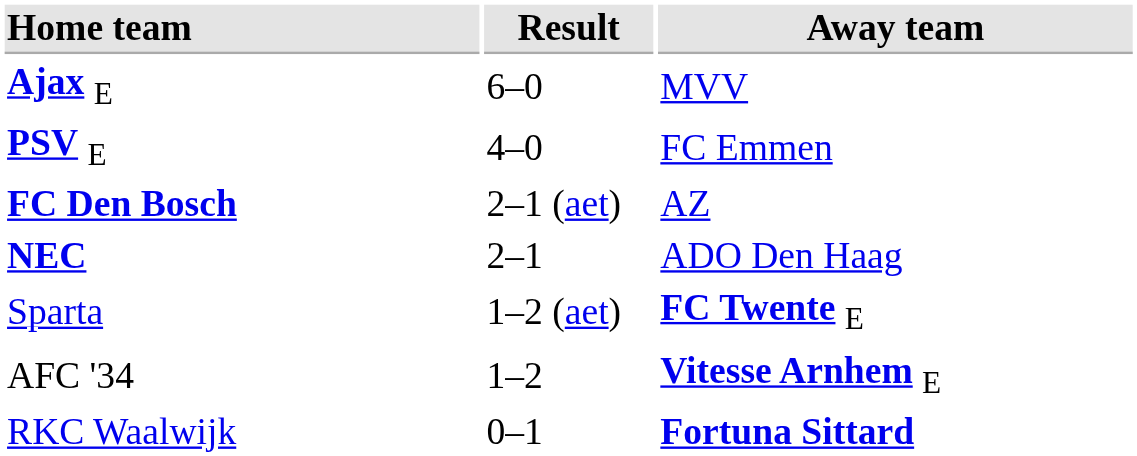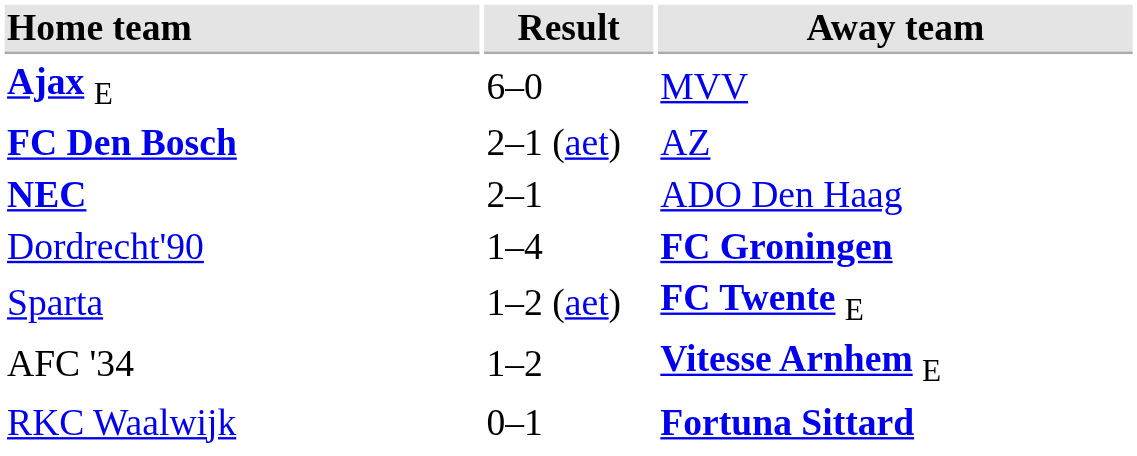- row: PSV E | 4–0 | FC Emmen
+ row: Dordrecht'90 | 1–4 | FC Groningen
